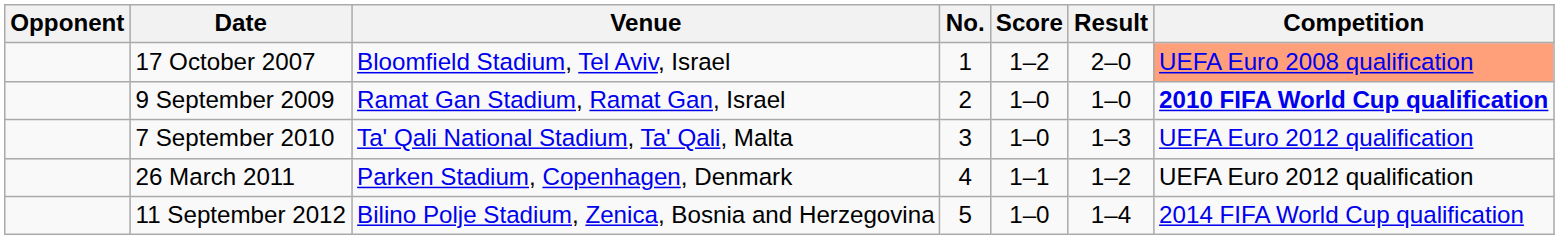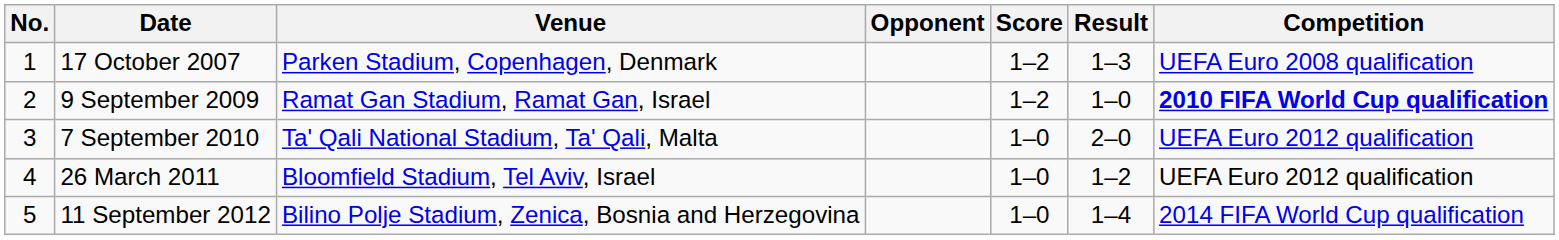columns swapped: No. <-> Opponent
17 October 2007 | Venue: Bloomfield Stadium, Tel Aviv, Israel -> Parken Stadium, Copenhagen, Denmark
17 October 2007 | Result: 2–0 -> 1–3
17 October 2007 | Competition: lightsalmon background -> no background
9 September 2009 | Score: 1–0 -> 1–2
7 September 2010 | Result: 1–3 -> 2–0
26 March 2011 | Venue: Parken Stadium, Copenhagen, Denmark -> Bloomfield Stadium, Tel Aviv, Israel
26 March 2011 | Score: 1–1 -> 1–0
